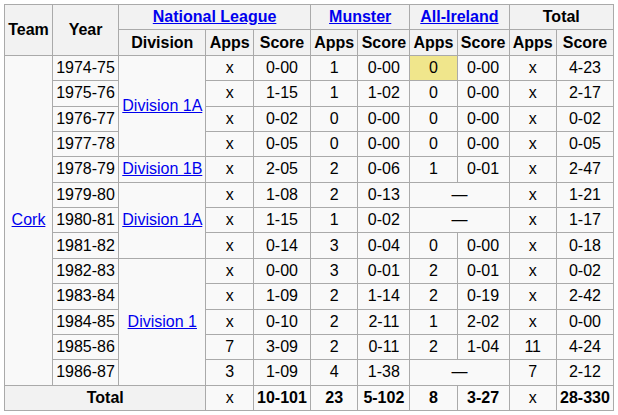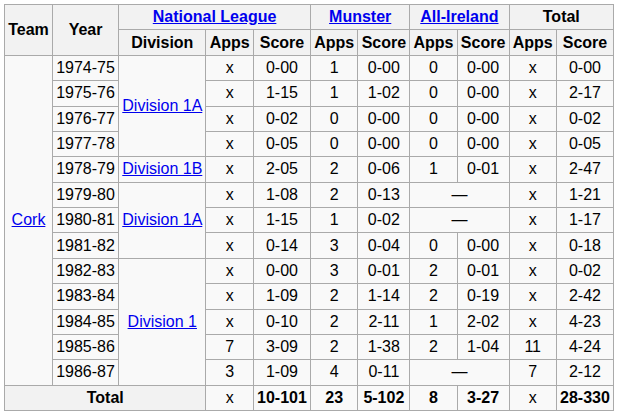1974-75 | All-Ireland / Apps: khaki background -> no background
1974-75 | Total / Score: 4-23 -> 0-00
1984-85 | Total / Score: 0-00 -> 4-23
1985-86 | Munster / Score: 0-11 -> 1-38
1986-87 | Munster / Score: 1-38 -> 0-11
